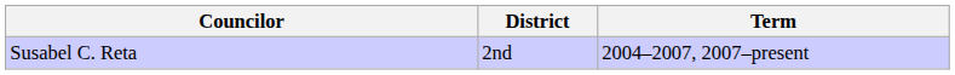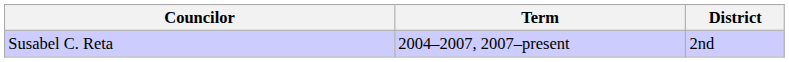columns swapped: District <-> Term
